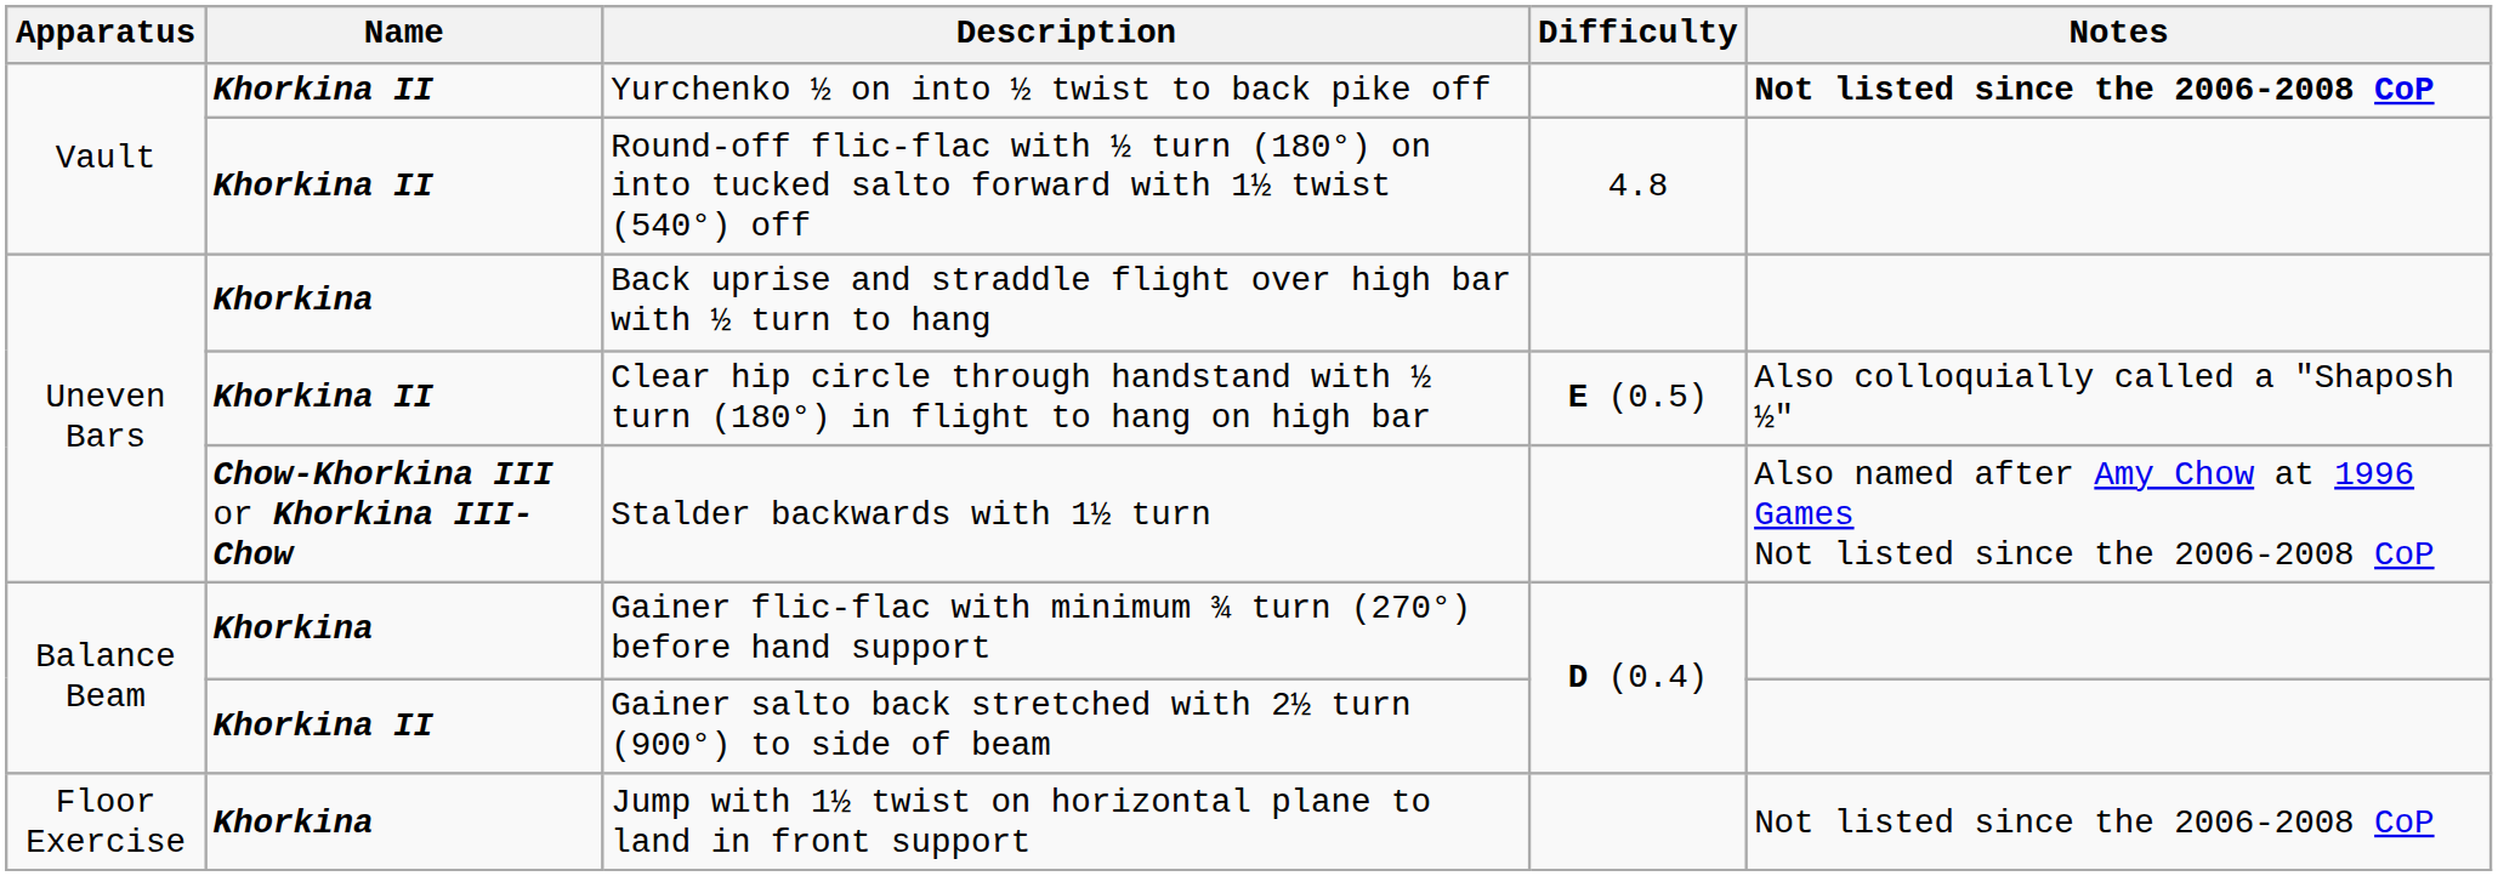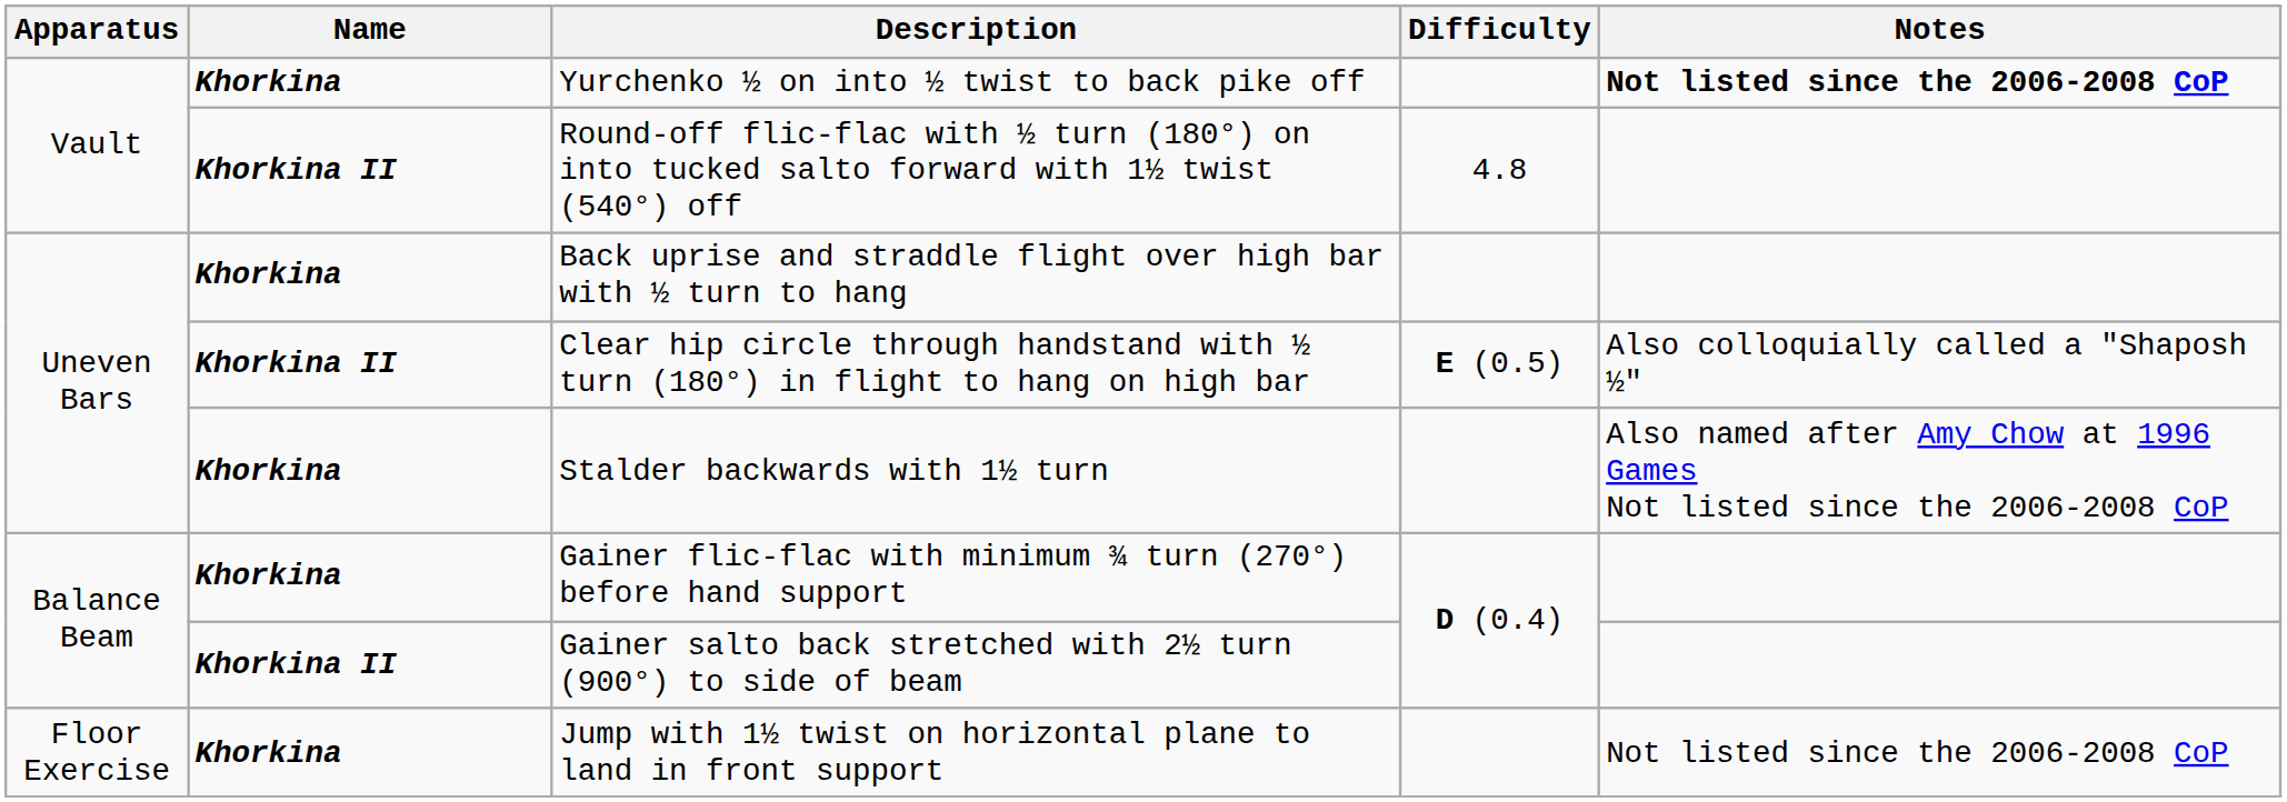Yurchenko ½ on into ½ twist to back pike off | Name: Khorkina II -> Khorkina
Stalder backwards with 1½ turn | Name: Chow-Khorkina III or Khorkina III-Chow -> Khorkina
